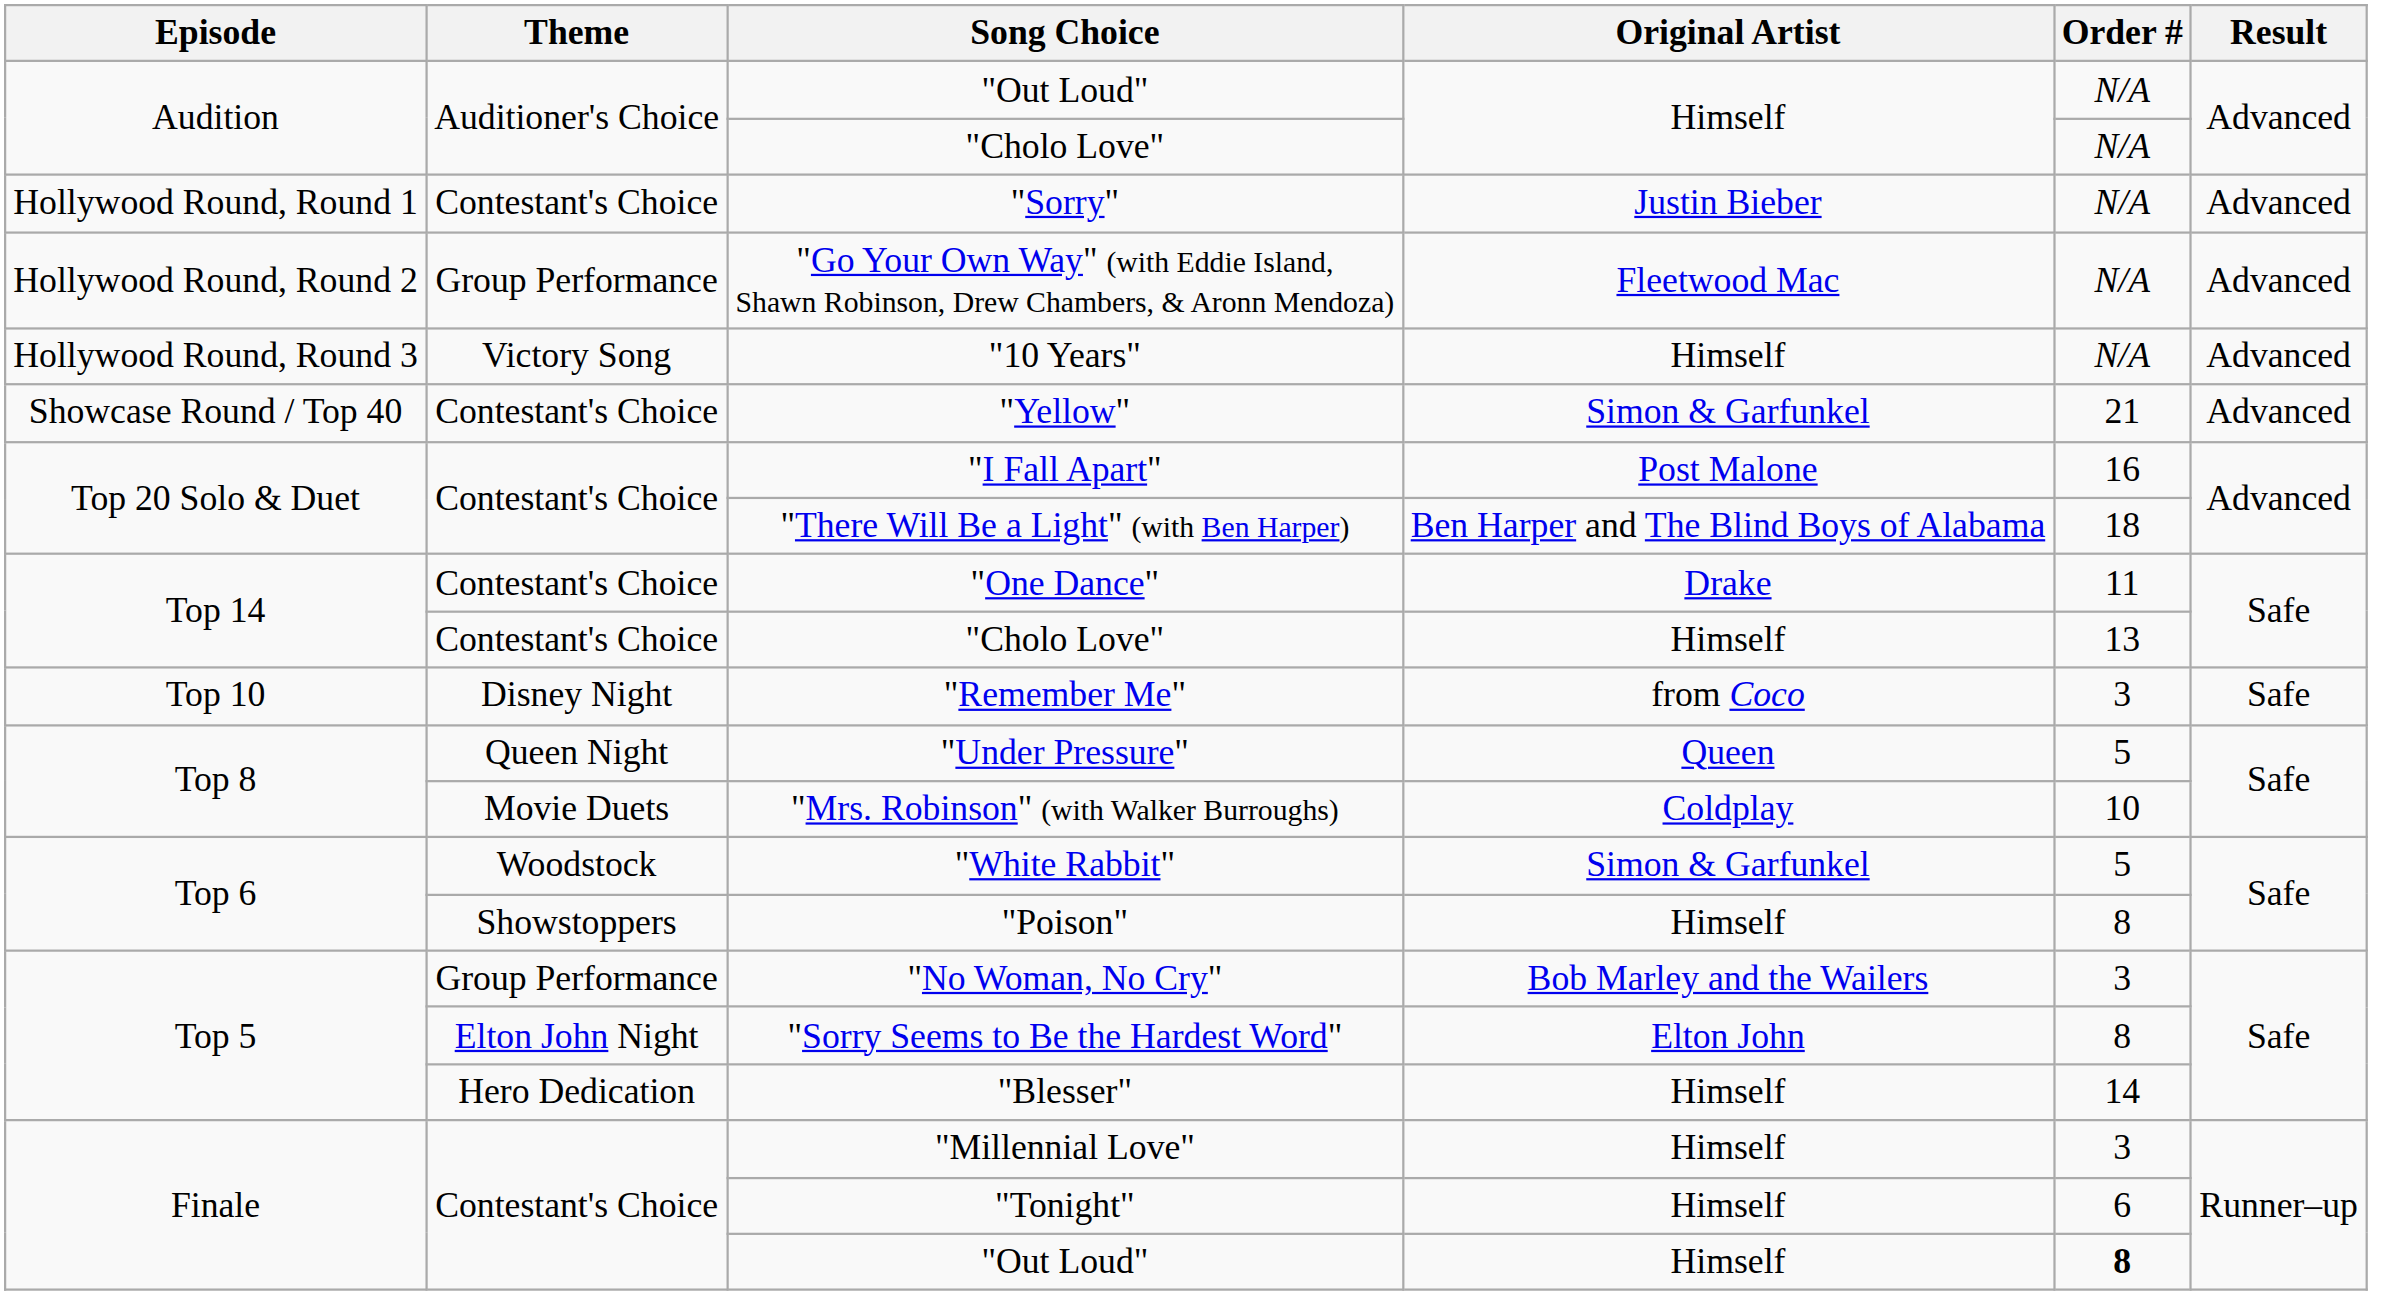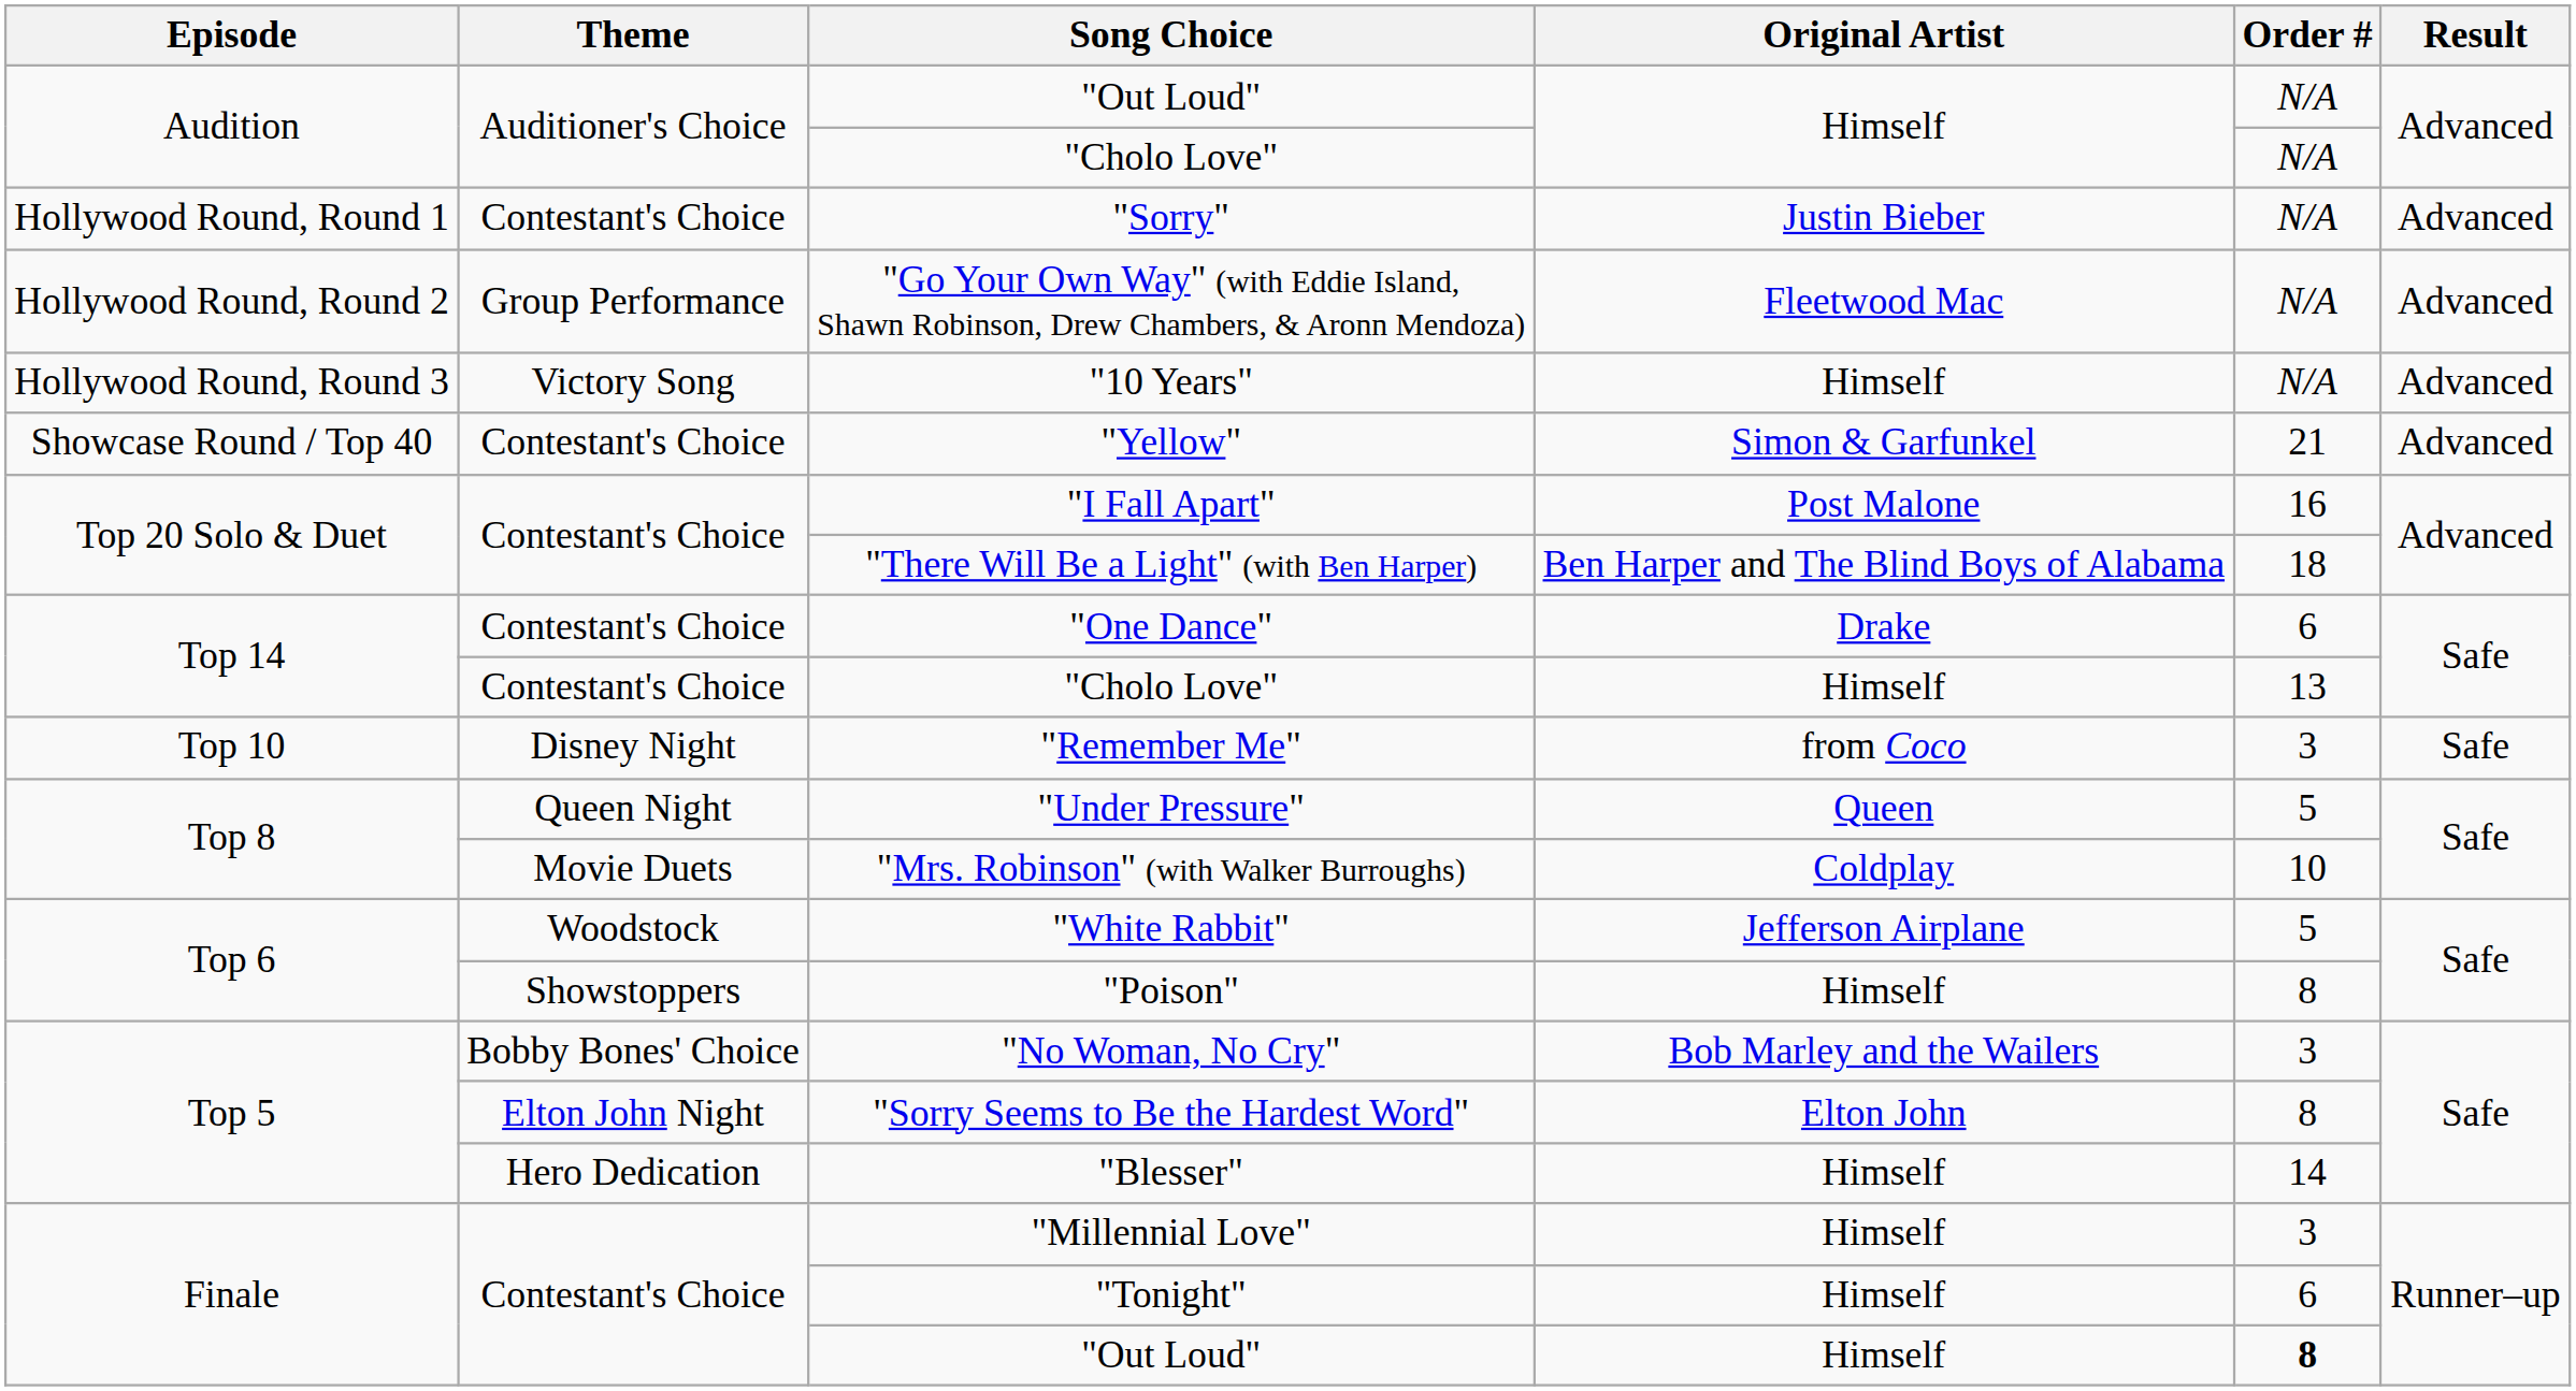"One Dance" | Order #: 11 -> 6
"White Rabbit" | Original Artist: Simon & Garfunkel -> Jefferson Airplane
"No Woman, No Cry" | Theme: Group Performance -> Bobby Bones' Choice
